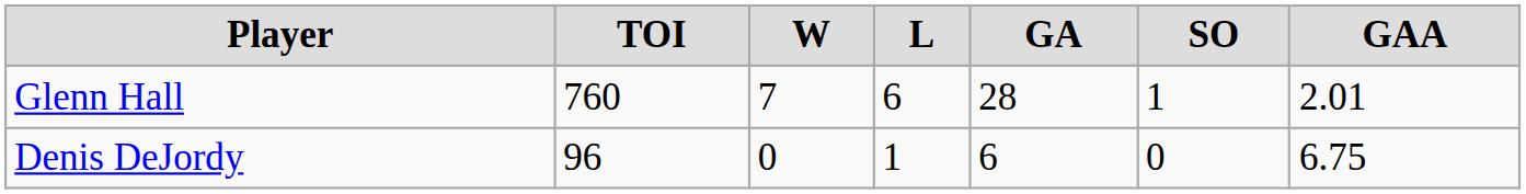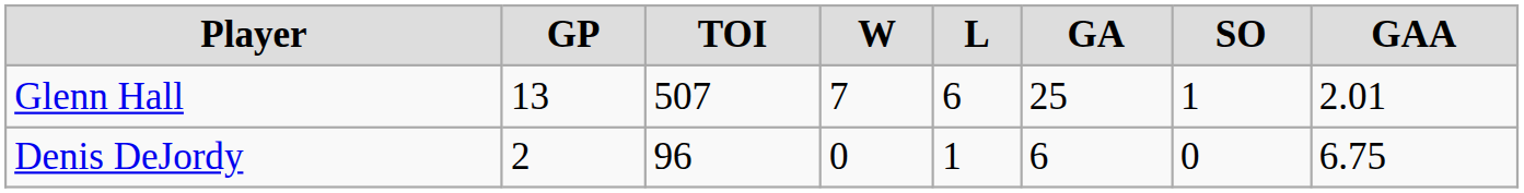+ column: GP | 13 | 2
Glenn Hall | TOI: 760 -> 507
Glenn Hall | GA: 28 -> 25
